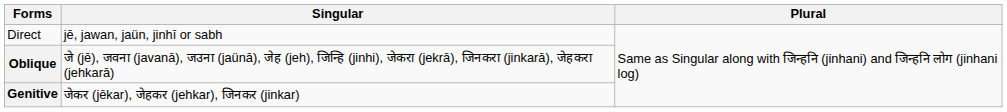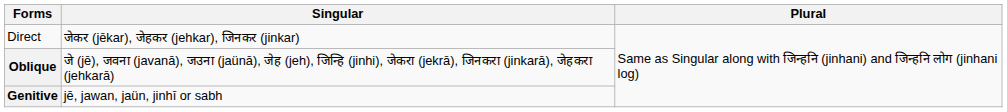Direct | Singular: jē, jawan, jaün, jinhī or sabh -> जेकर (jēkar), जेहकर (jehkar), जिनकर (jinkar)
Genitive | Singular: जेकर (jēkar), जेहकर (jehkar), जिनकर (jinkar) -> jē, jawan, jaün, jinhī or sabh
